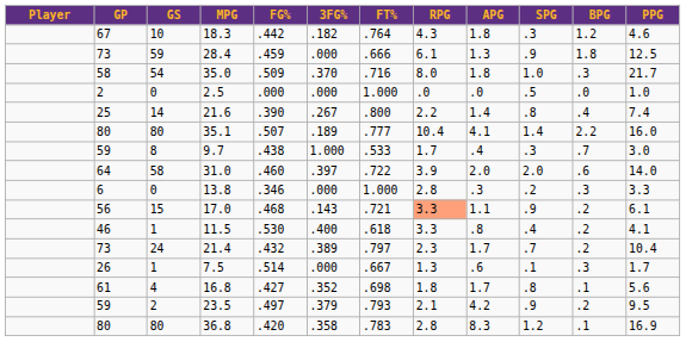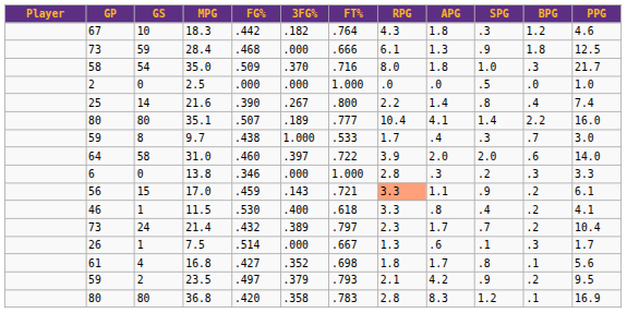28.4 | FG%: .459 -> .468
17.0 | FG%: .468 -> .459
